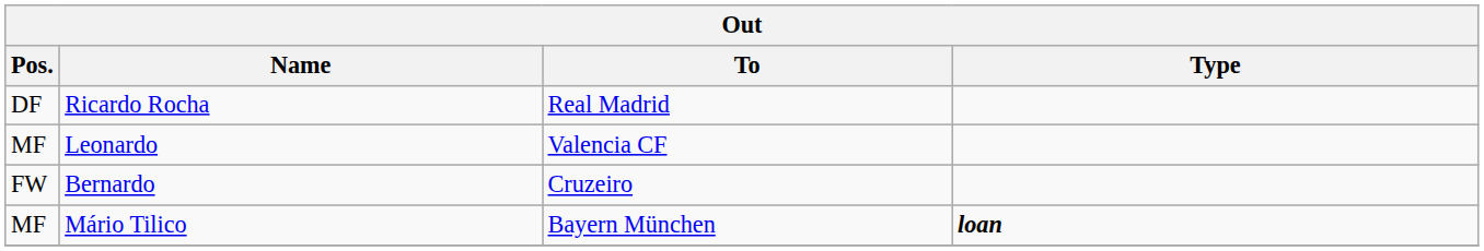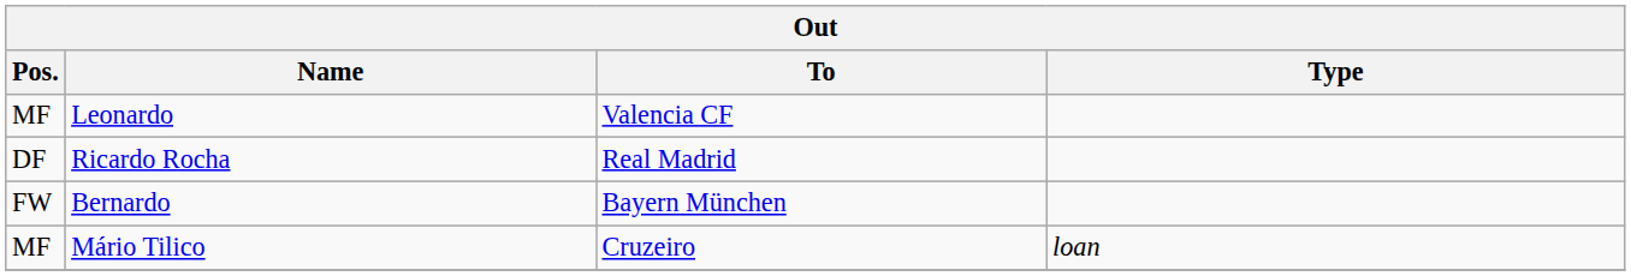rows swapped: Leonardo <-> Ricardo Rocha
Bernardo | To: Cruzeiro -> Bayern München
Mário Tilico | To: Bayern München -> Cruzeiro
Mário Tilico | Type: bold -> normal
